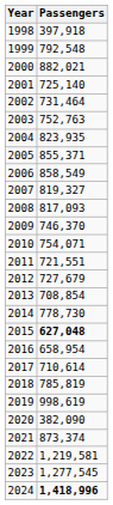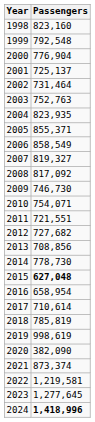1998 | Passengers: 397,918 -> 823,160
2000 | Passengers: 882,021 -> 776,904
2001 | Passengers: 725,140 -> 725,137
2008 | Passengers: 817,093 -> 817,092
2009 | Passengers: 746,370 -> 746,730
2012 | Passengers: 727,679 -> 727,682
2013 | Passengers: 708,854 -> 708,856
2023 | Passengers: 1,277,545 -> 1,277,645
